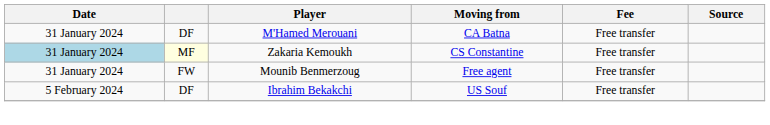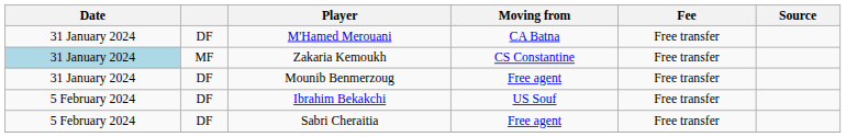Zakaria Kemoukh | column 2: lightyellow background -> no background
Mounib Benmerzoug | column 2: FW -> DF
+ row: 5 February 2024 | DF | Sabri Cheraitia | Free agent | Free transfer
